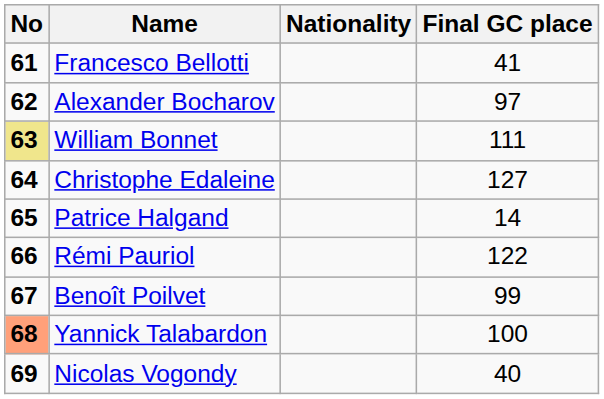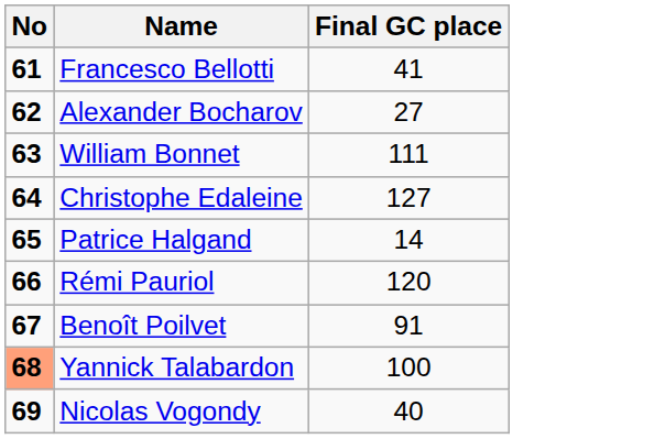- column: Nationality
Alexander Bocharov | Final GC place: 97 -> 27
William Bonnet | No: khaki background -> no background
Rémi Pauriol | Final GC place: 122 -> 120
Benoît Poilvet | Final GC place: 99 -> 91
